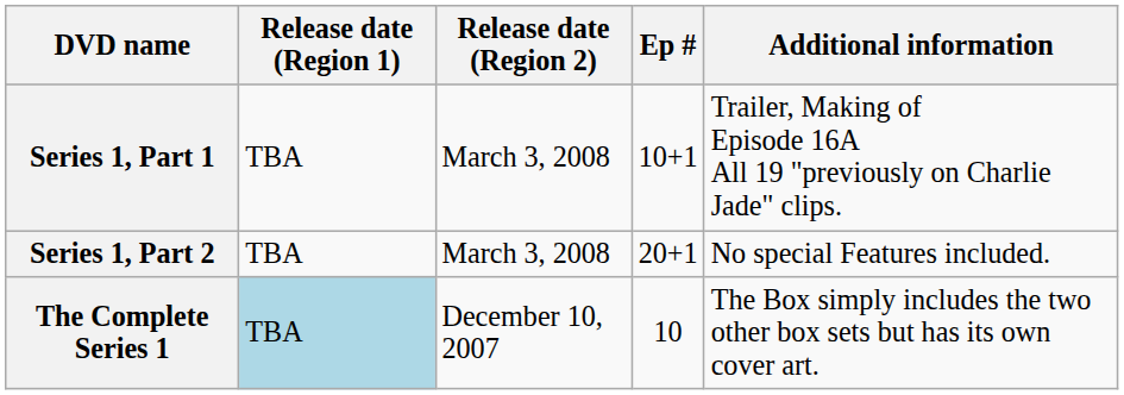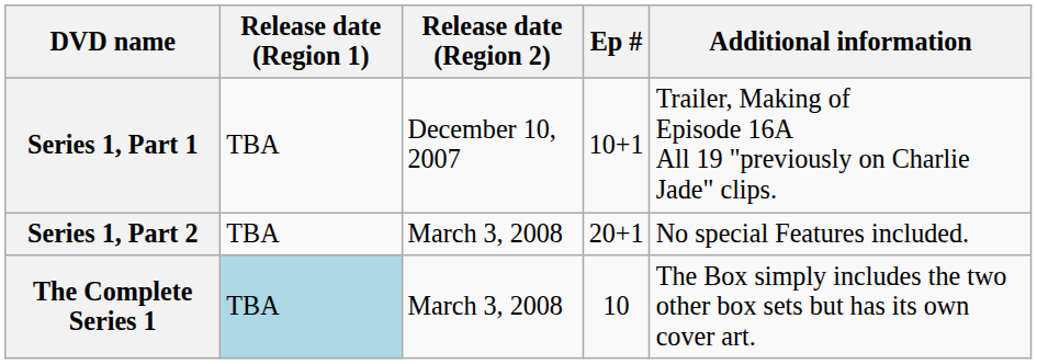Series 1, Part 1 | Release date (Region 2): March 3, 2008 -> December 10, 2007
The Complete Series 1 | Release date (Region 2): December 10, 2007 -> March 3, 2008
